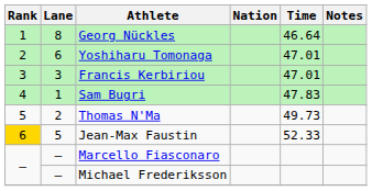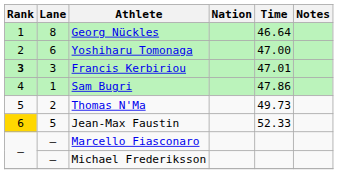Yoshiharu Tomonaga | Time: 47.01 -> 47.00
Francis Kerbiriou | Rank: normal -> bold
Sam Bugri | Time: 47.83 -> 47.86
